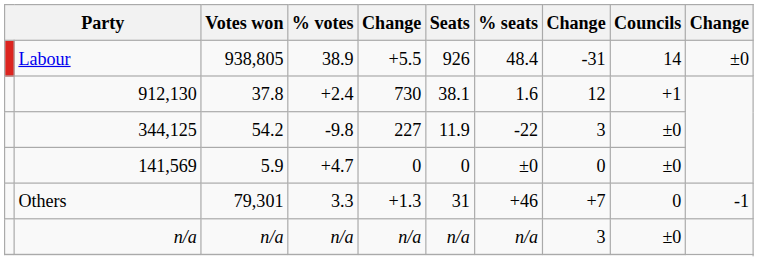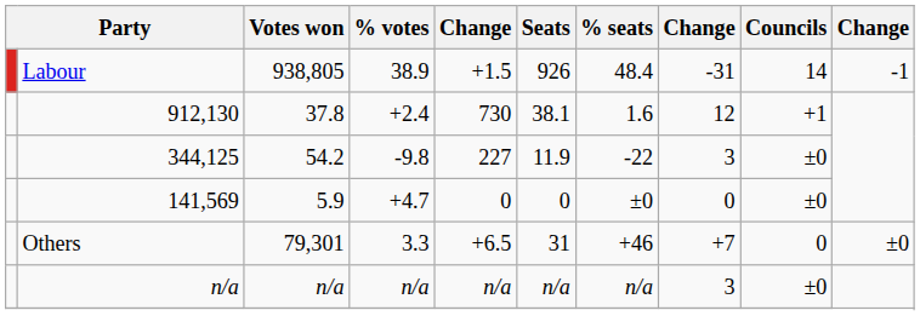Labour | column 5: +5.5 -> +1.5
Labour | column 10: ±0 -> -1
Others | column 5: +1.3 -> +6.5
Others | column 10: -1 -> ±0
